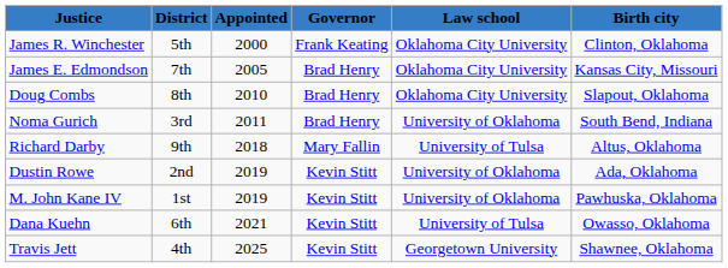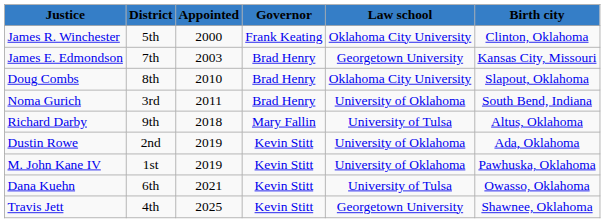James E. Edmondson | Appointed: 2005 -> 2003
James E. Edmondson | Law school: Oklahoma City University -> Georgetown University
